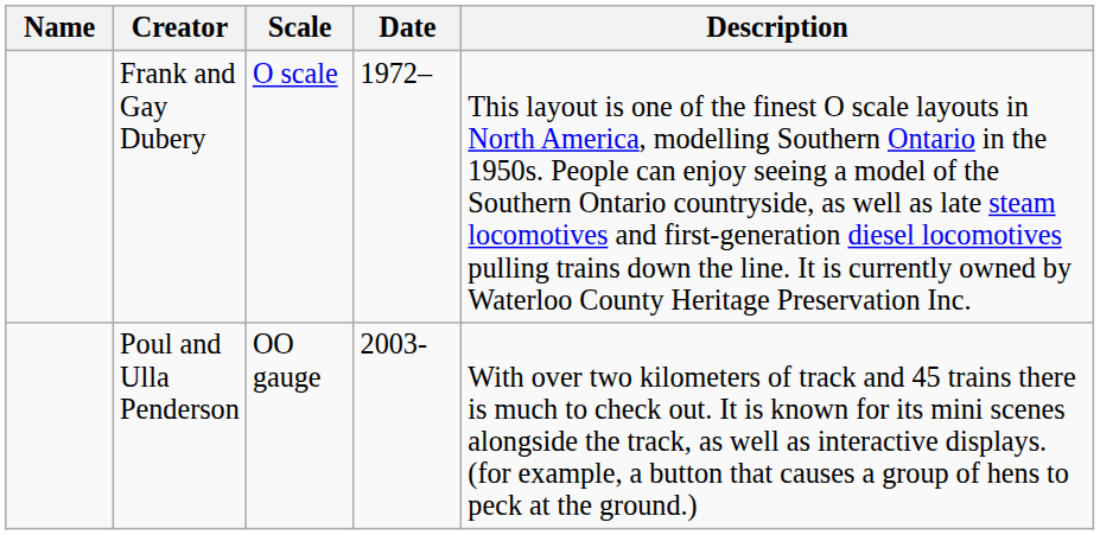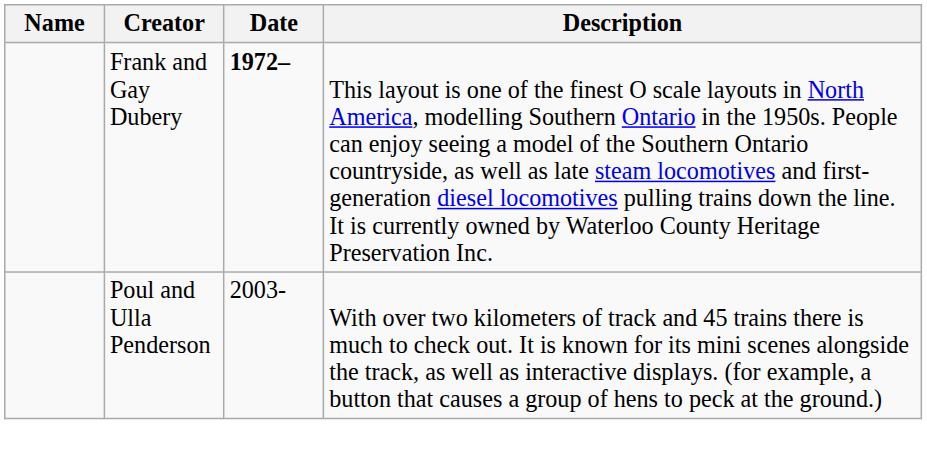- column: Scale | O scale | OO gauge
Frank and Gay Dubery | Date: normal -> bold
